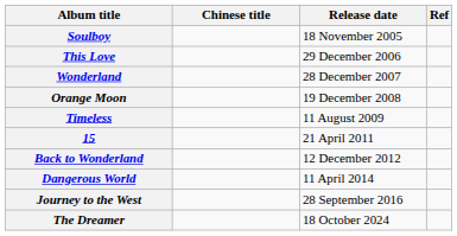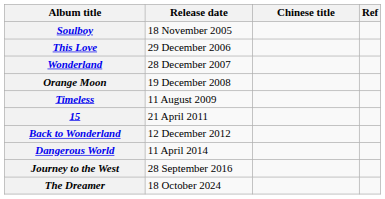columns swapped: Chinese title <-> Release date
